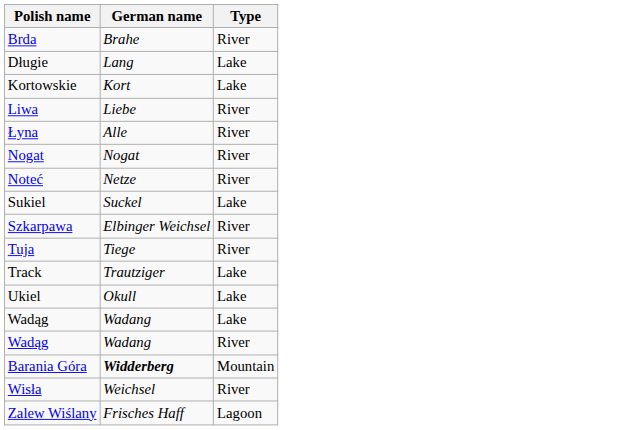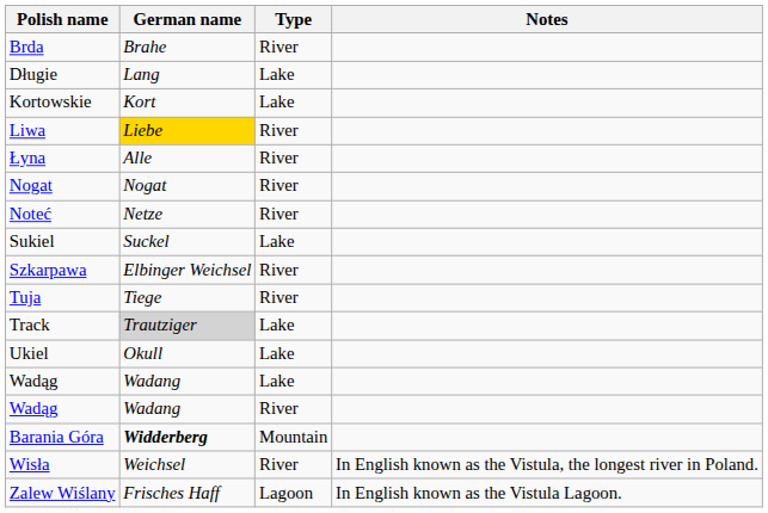+ column: Notes | In English known as the Vistula, the longest river in Poland. | In English known as the Vistula Lagoon.
Liwa | German name: no background -> gold background
Track | German name: no background -> lightgrey background
